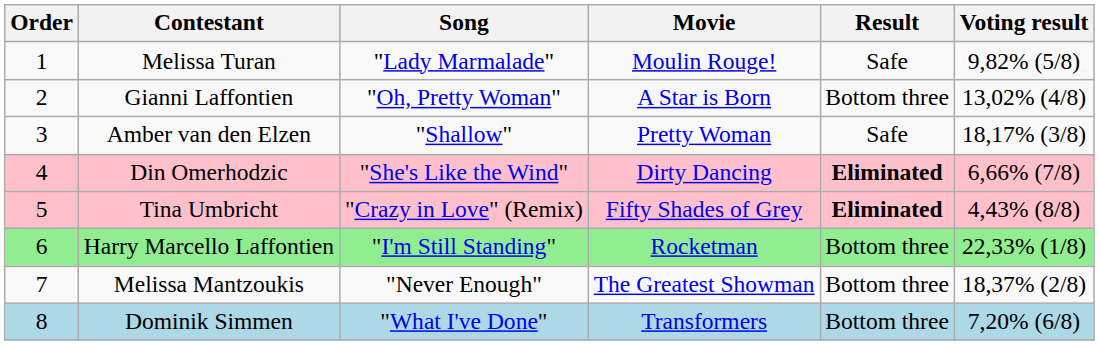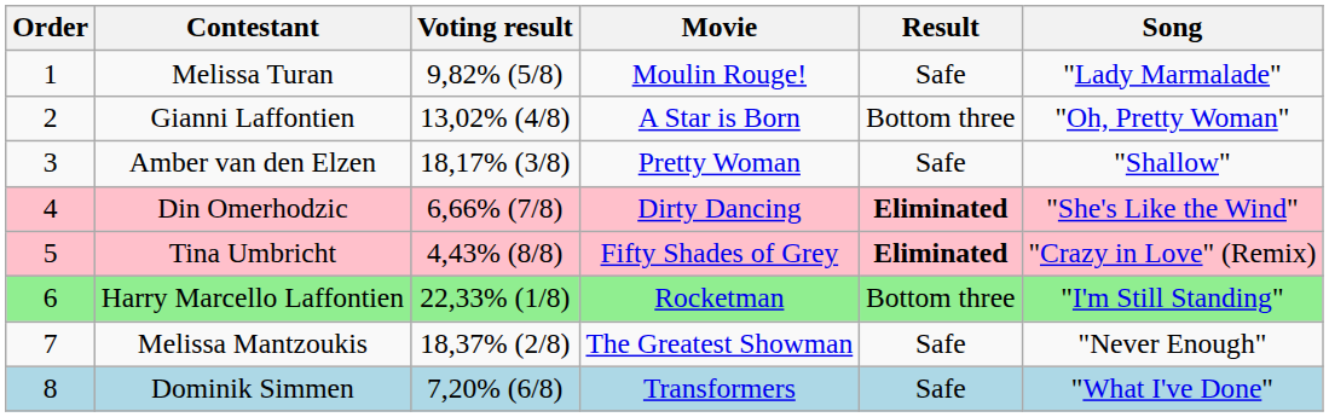columns swapped: Song <-> Voting result
Melissa Mantzoukis | Result: Bottom three -> Safe
Dominik Simmen | Result: Bottom three -> Safe
